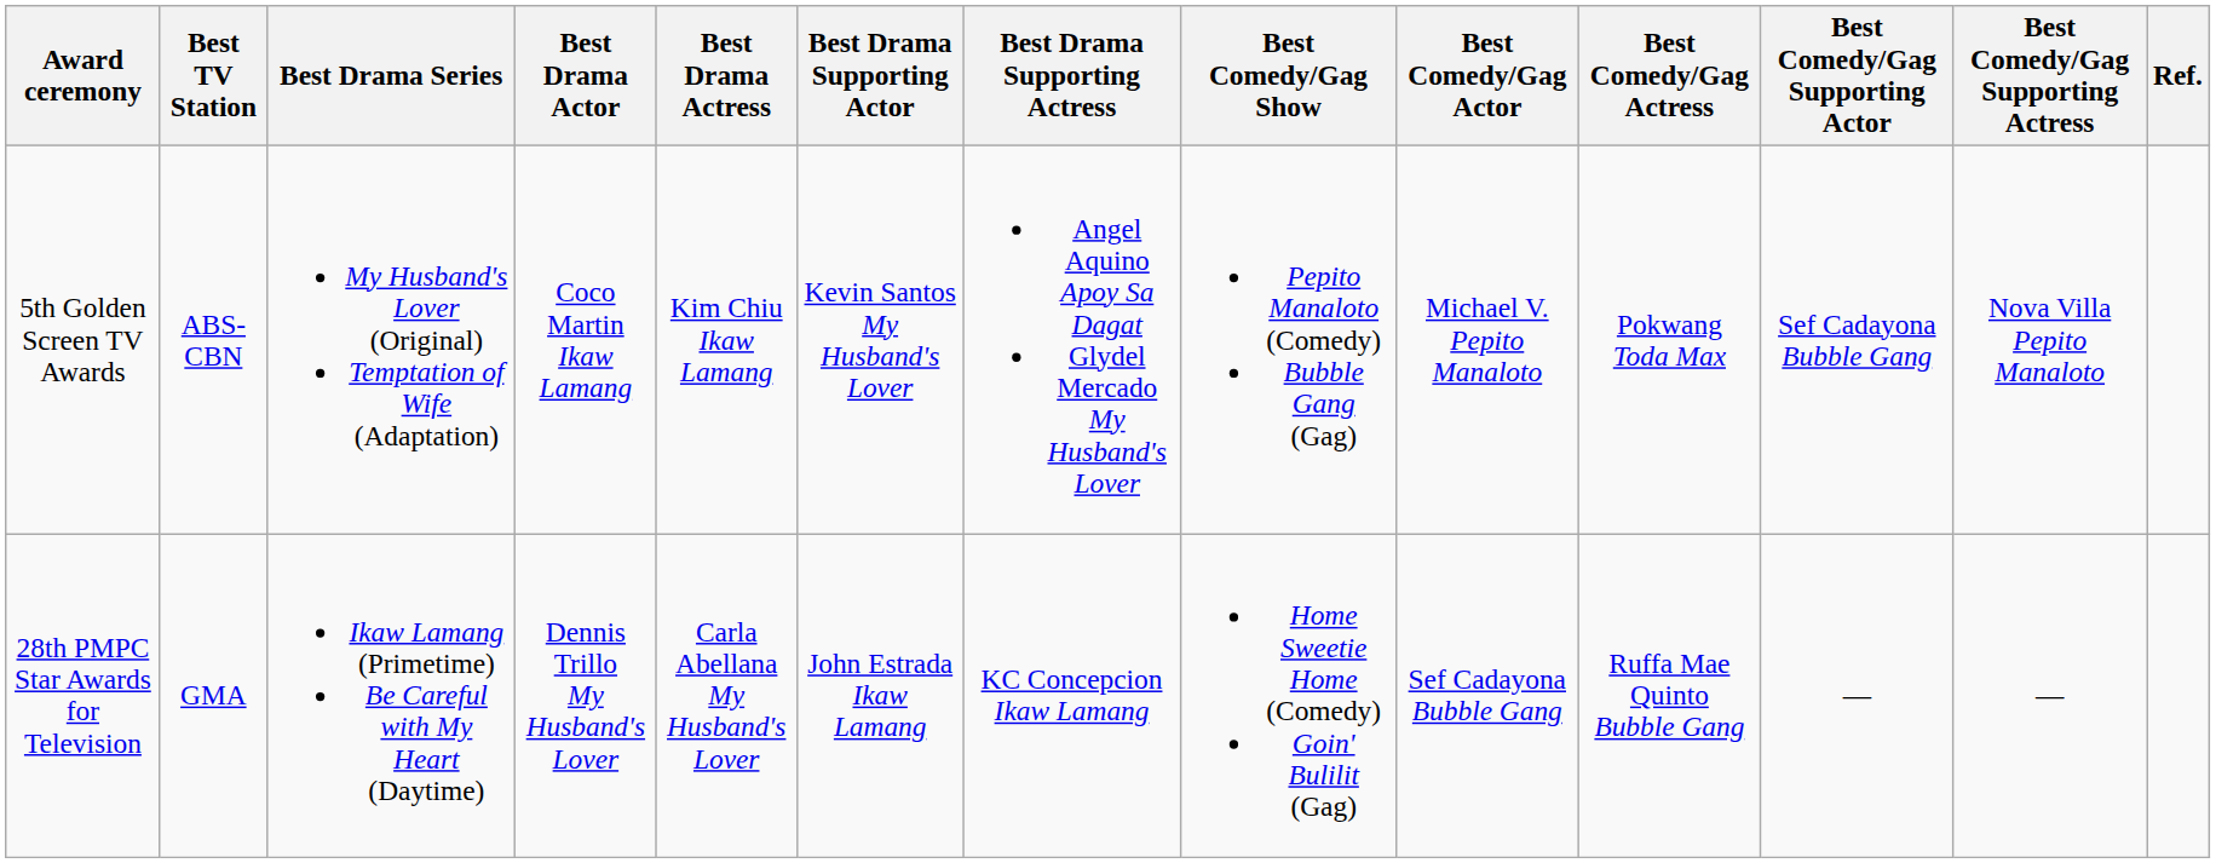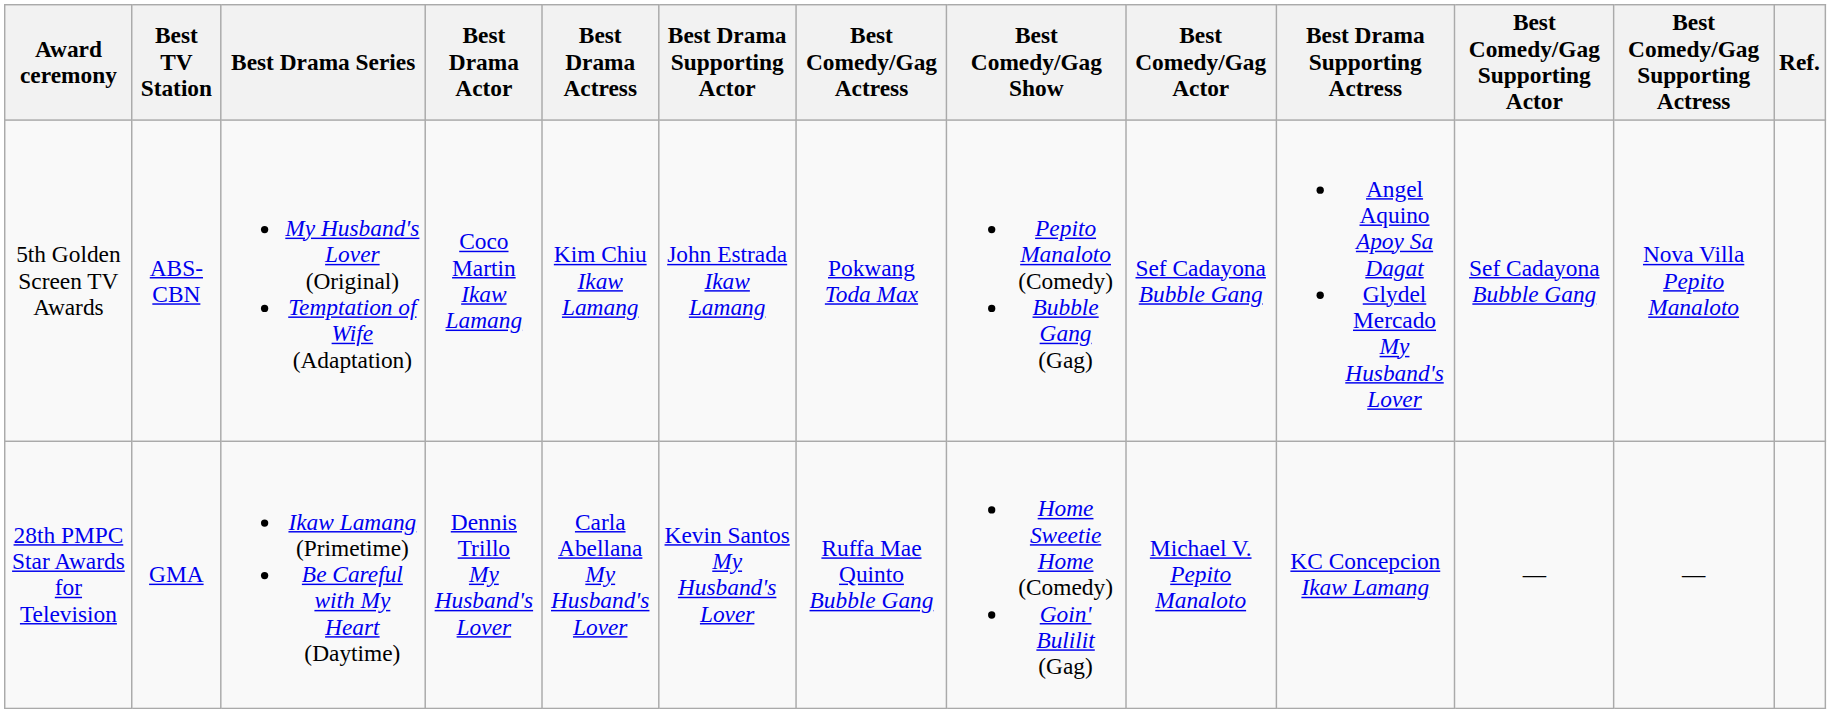columns swapped: Best Drama Supporting Actress <-> Best Comedy/Gag Actress
5th Golden Screen TV Awards | Best Drama Supporting Actor: Kevin Santos My Husband's Lover -> John Estrada Ikaw Lamang
5th Golden Screen TV Awards | Best Comedy/Gag Actor: Michael V. Pepito Manaloto -> Sef Cadayona Bubble Gang
28th PMPC Star Awards for Television | Best Drama Supporting Actor: John Estrada Ikaw Lamang -> Kevin Santos My Husband's Lover
28th PMPC Star Awards for Television | Best Comedy/Gag Actor: Sef Cadayona Bubble Gang -> Michael V. Pepito Manaloto
